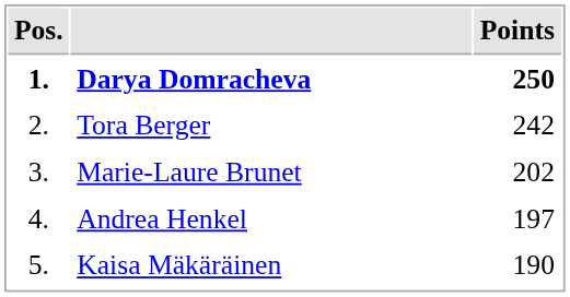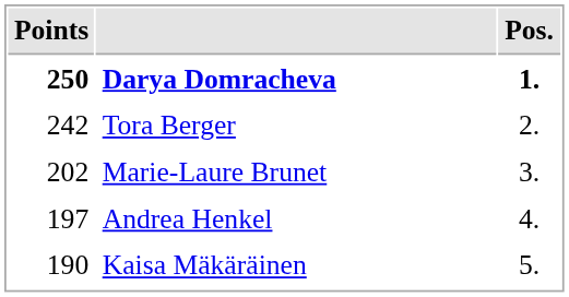columns swapped: Pos. <-> Points
